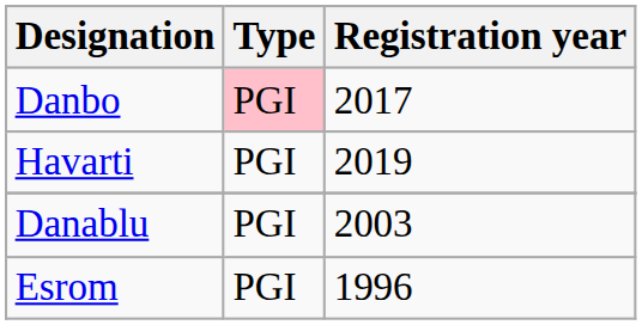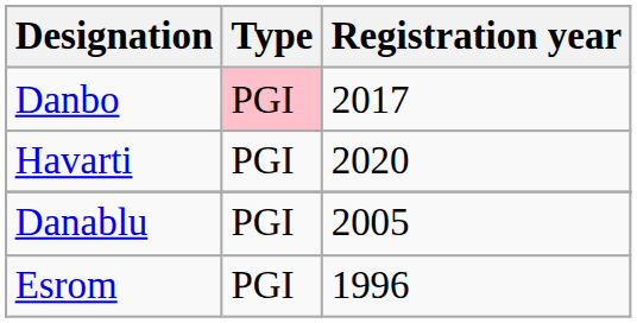Havarti | Registration year: 2019 -> 2020
Danablu | Registration year: 2003 -> 2005
